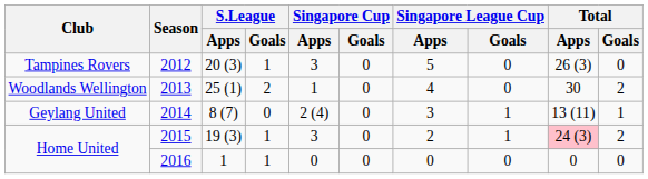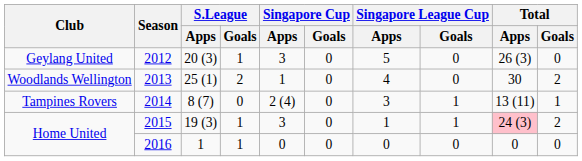2012 | Club: Tampines Rovers -> Geylang United
2014 | Club: Geylang United -> Tampines Rovers
2015 | Singapore League Cup / Apps: 2 -> 1
